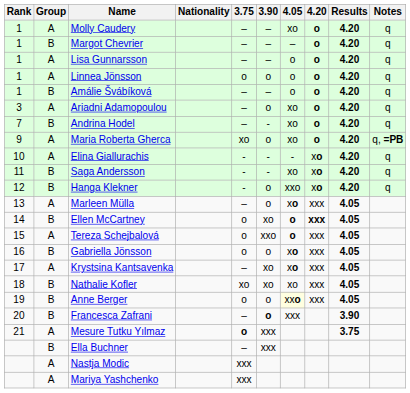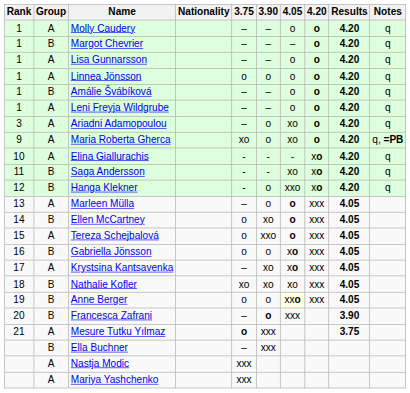Molly Caudery | 4.05: xo -> o
+ row: 1 | A | Leni Freyja Wildgrube | – | – | o | o | 4.20 | q
- row: 7 | B | Andrina Hodel | – | - | xo | o | 4.20 | q
Marleen Mülla | 4.05: xo -> o
Ellen McCartney | 4.20: bold -> normal
